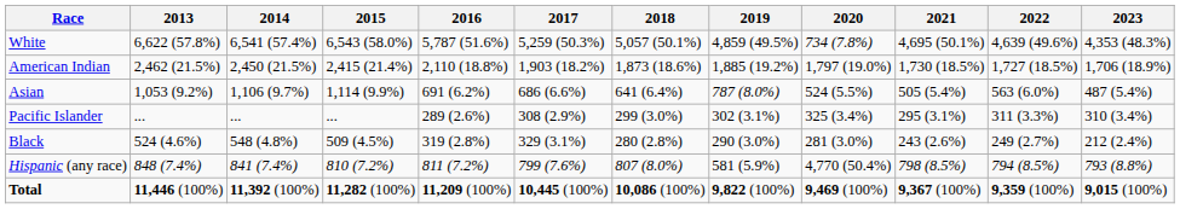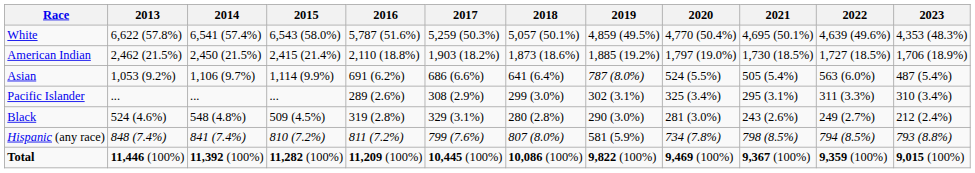White | 2020: 734 (7.8%) -> 4,770 (50.4%)
Hispanic (any race) | 2020: 4,770 (50.4%) -> 734 (7.8%)
